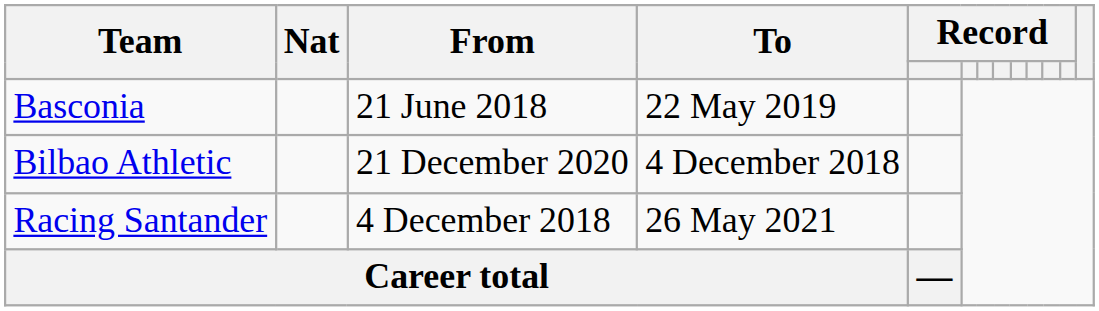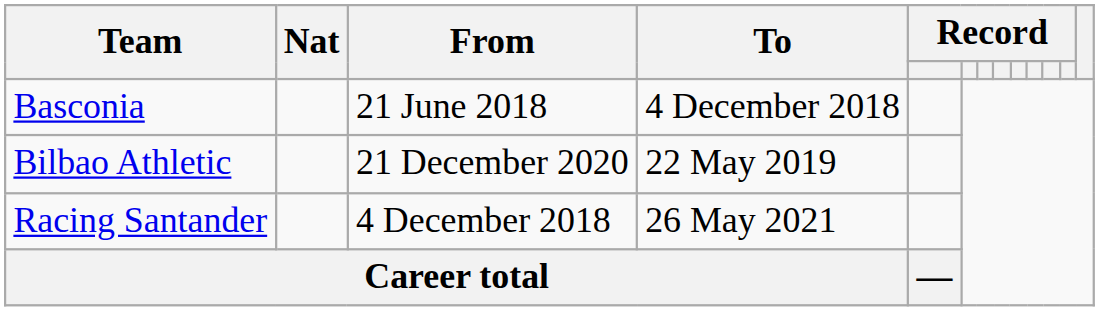Basconia | To: 22 May 2019 -> 4 December 2018
Bilbao Athletic | To: 4 December 2018 -> 22 May 2019
